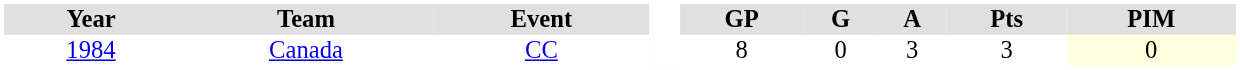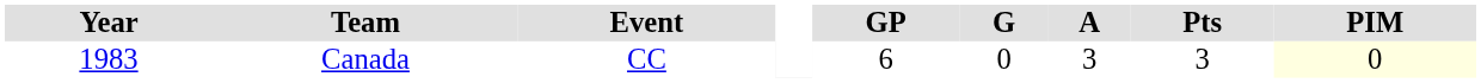Canada | Year: 1984 -> 1983
Canada | GP: 8 -> 6
